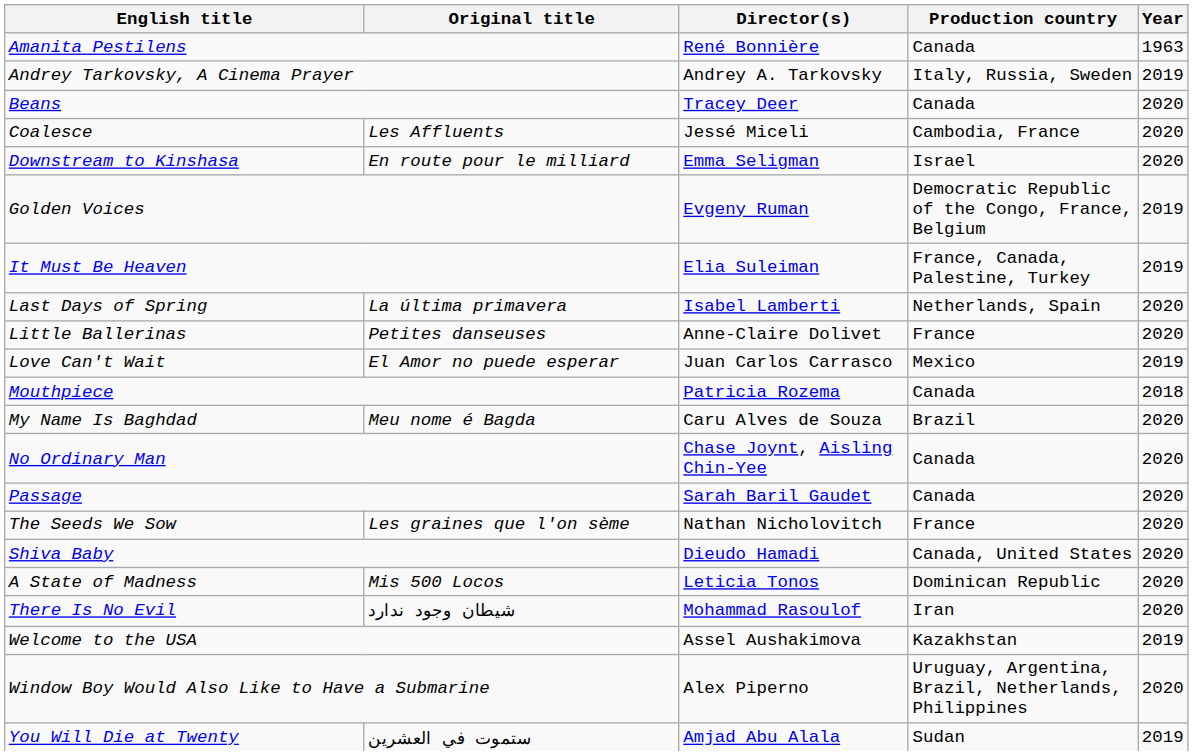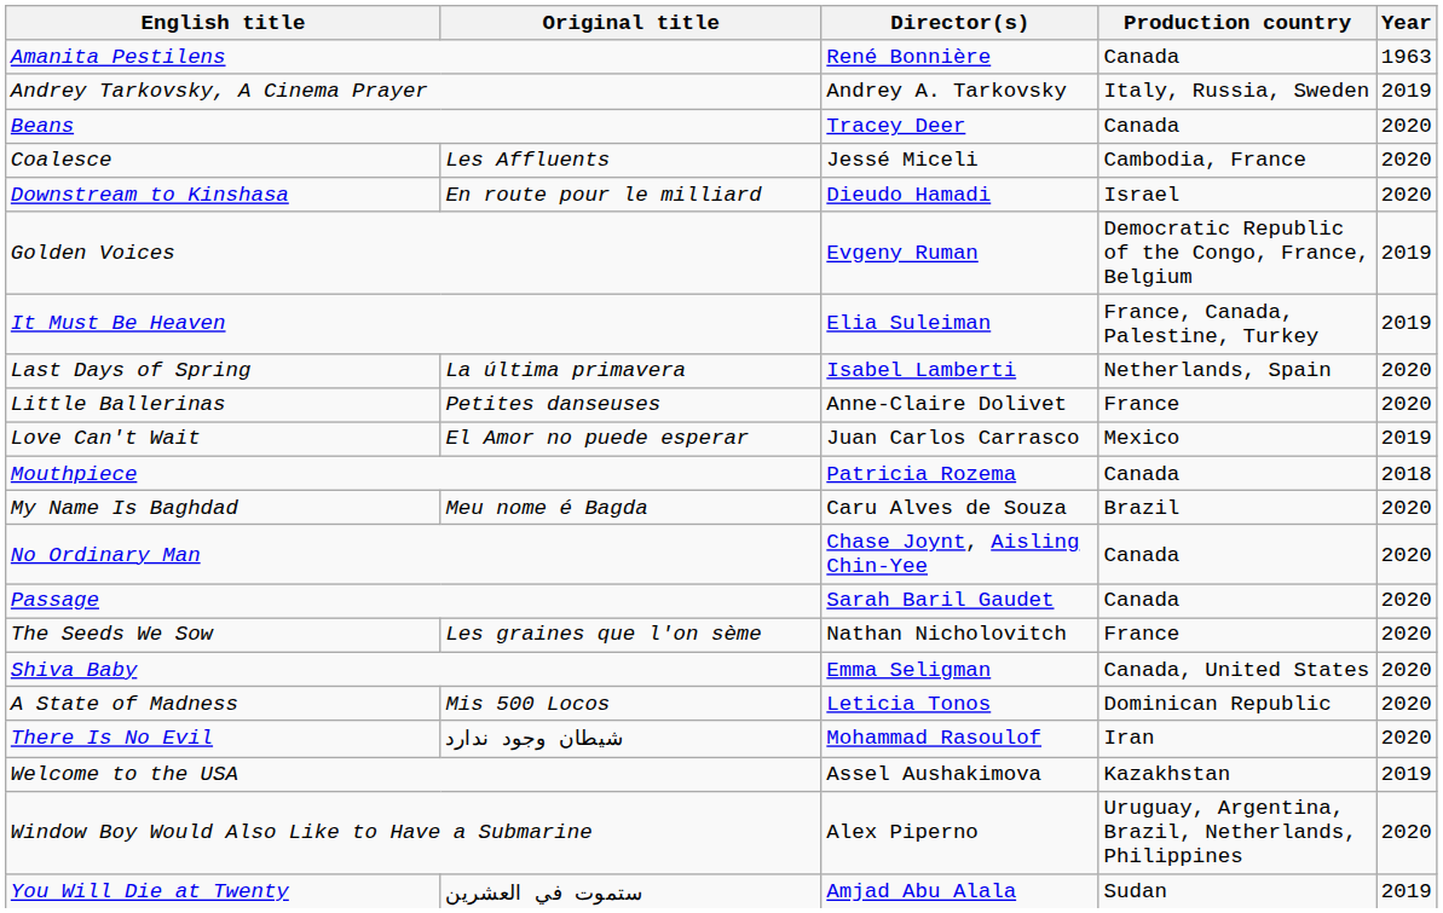Downstream to Kinshasa | Director(s): Emma Seligman -> Dieudo Hamadi
Shiva Baby | Director(s): Dieudo Hamadi -> Emma Seligman
